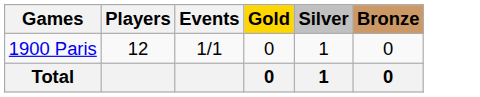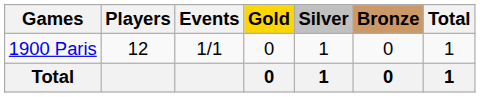+ column: Total | 1 | 1
